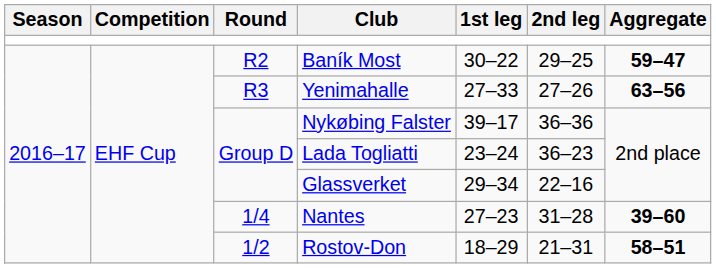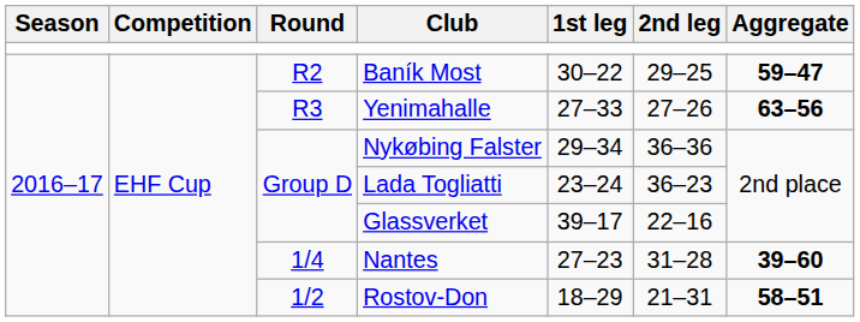Nykøbing Falster | 1st leg: 39–17 -> 29–34
Glassverket | 1st leg: 29–34 -> 39–17
